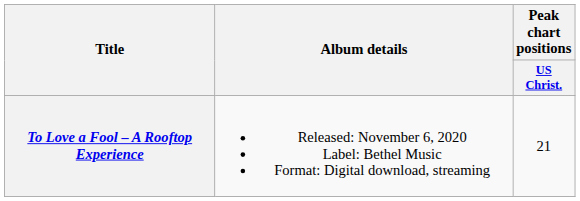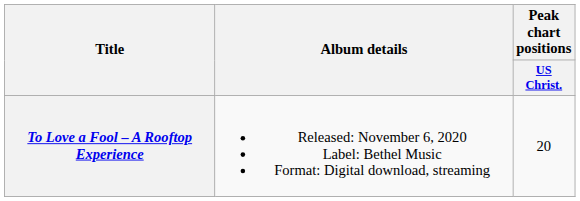To Love a Fool – A Rooftop Experience | Peak chart positions / US Christ.: 21 -> 20
